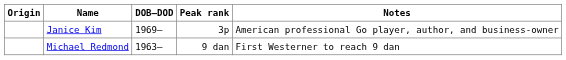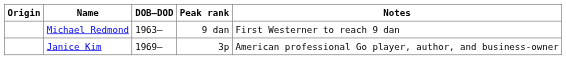rows swapped: Janice Kim <-> Michael Redmond
